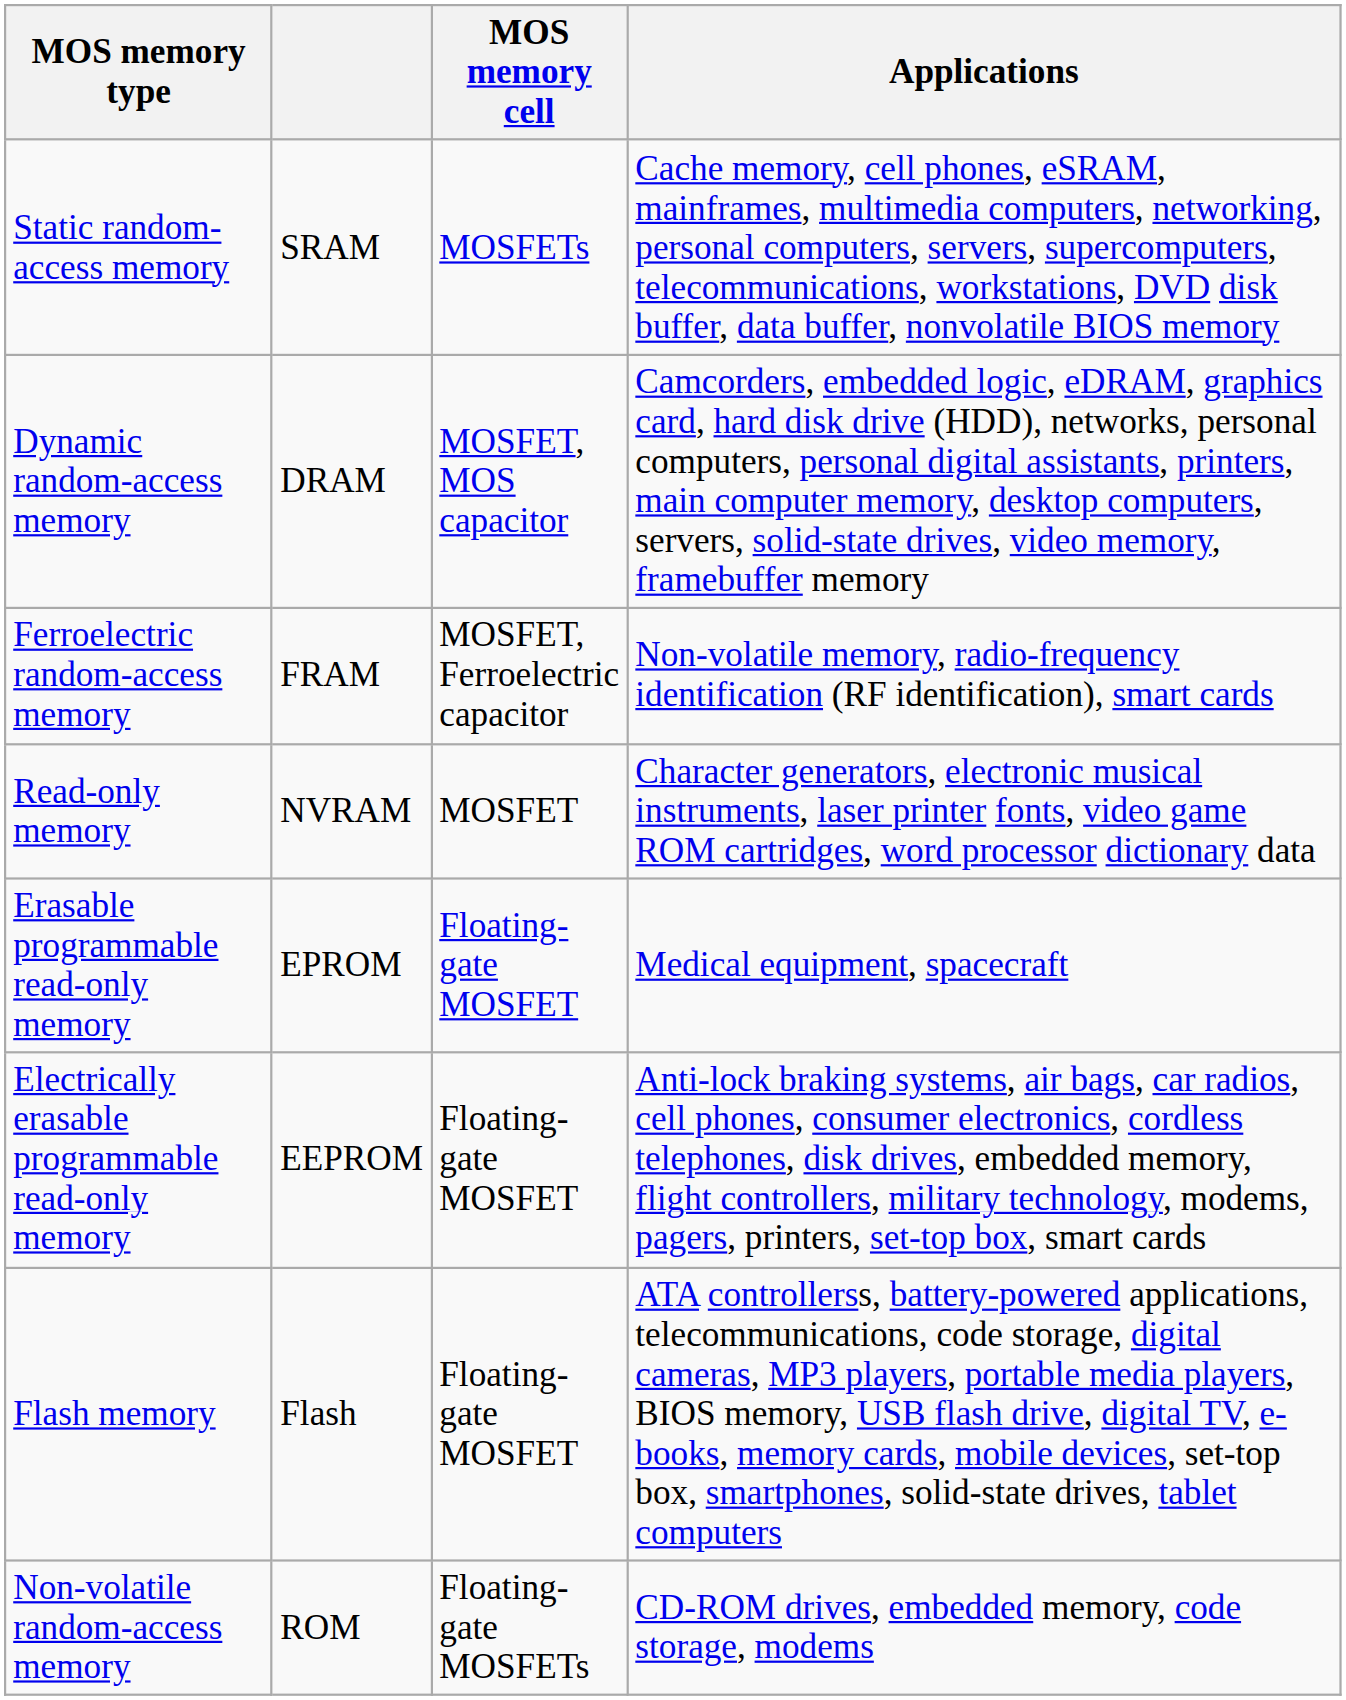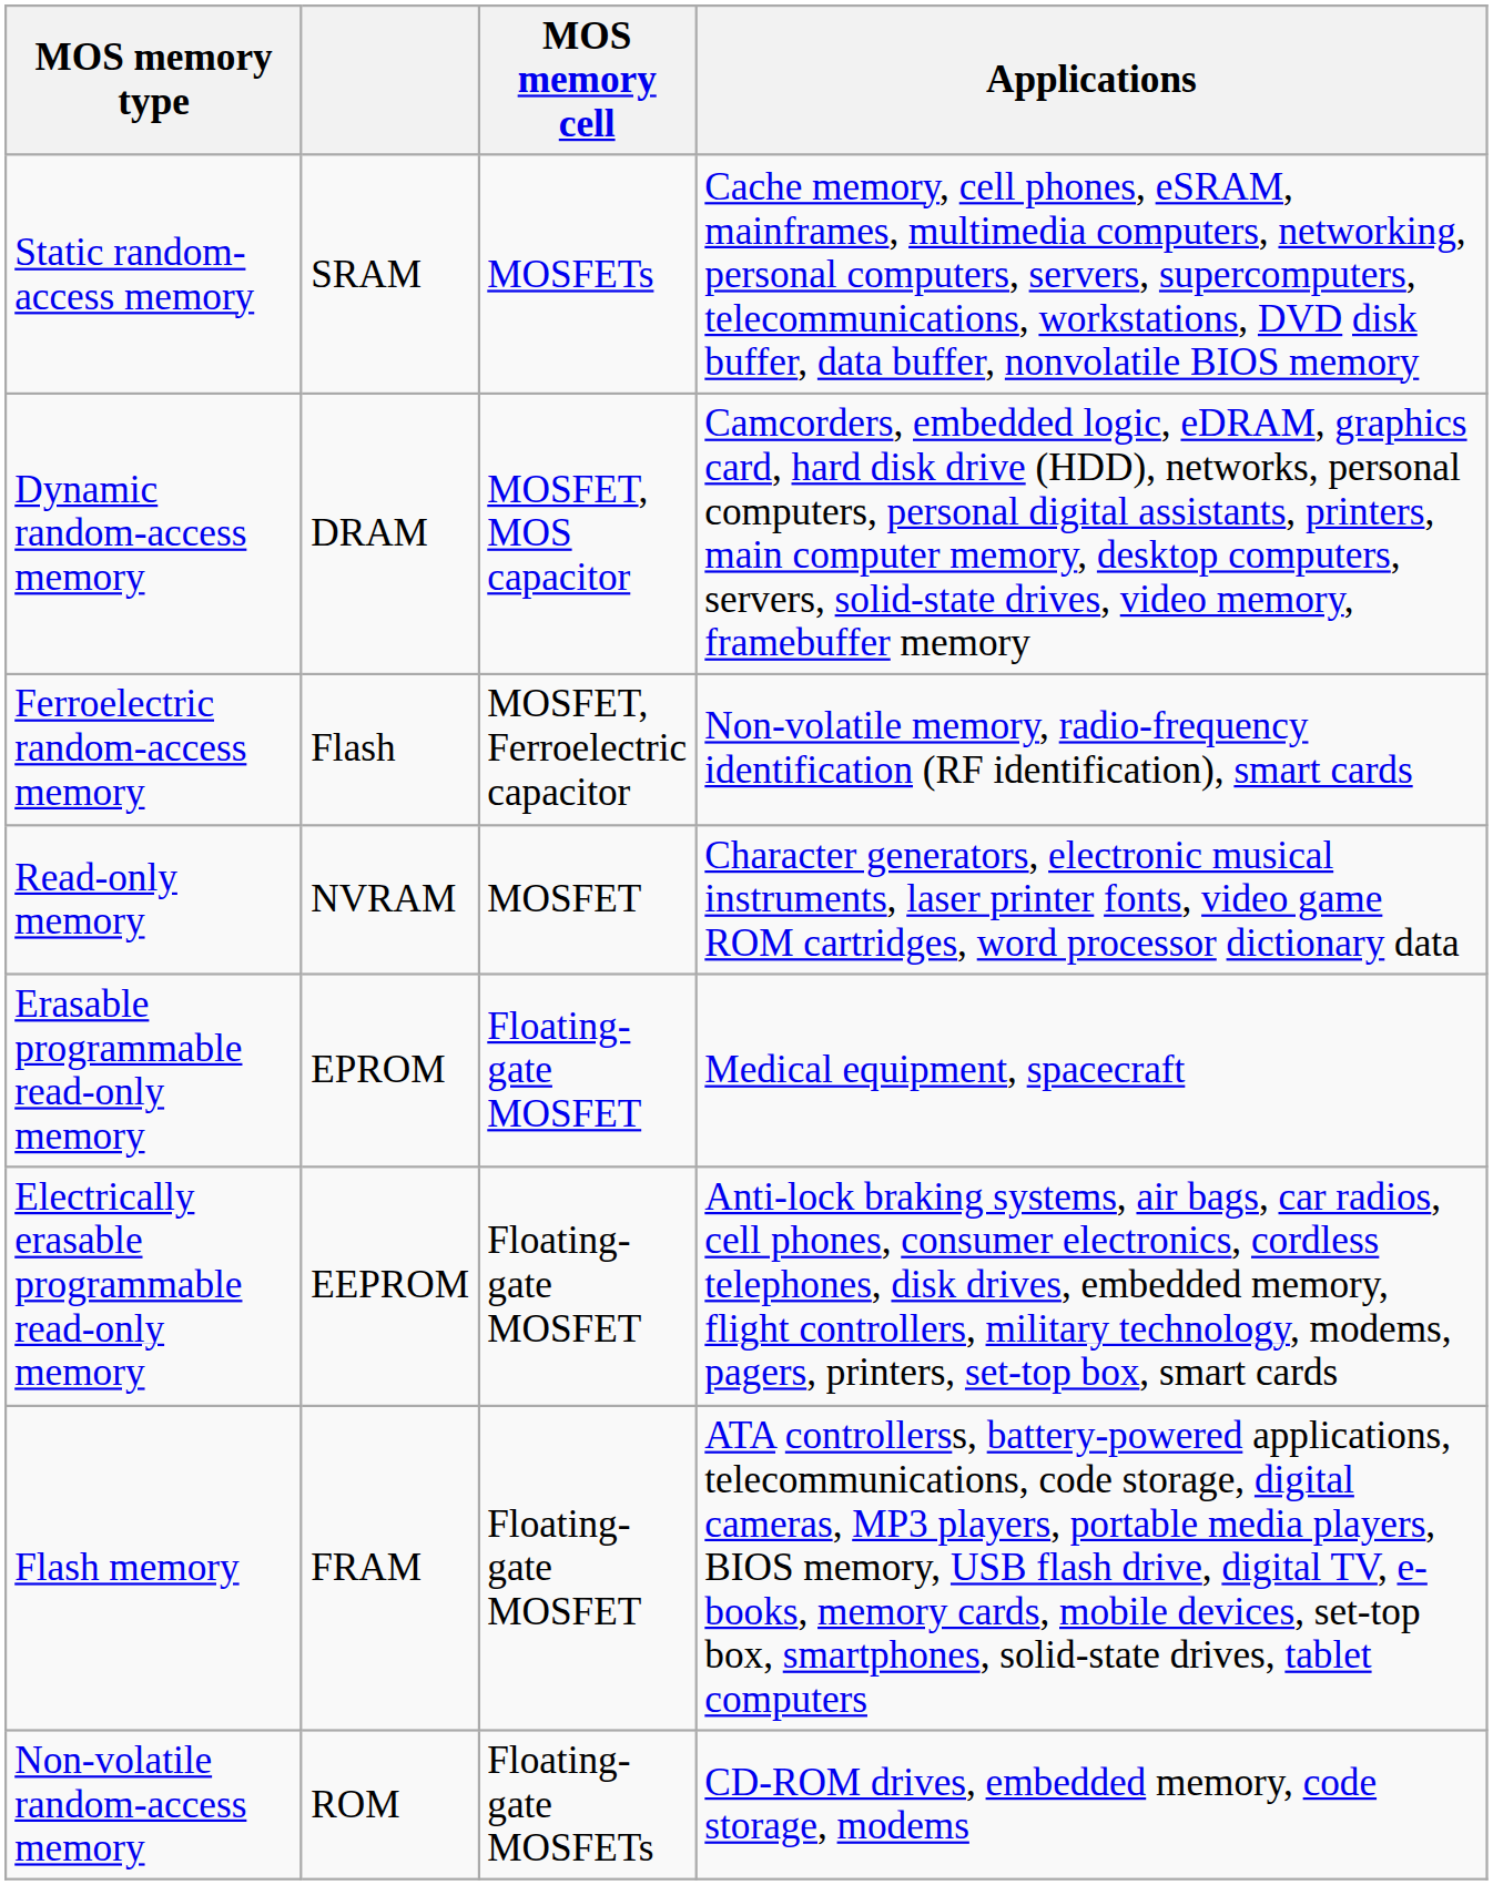Ferroelectric random-access memory | column 2: FRAM -> Flash
Flash memory | column 2: Flash -> FRAM
